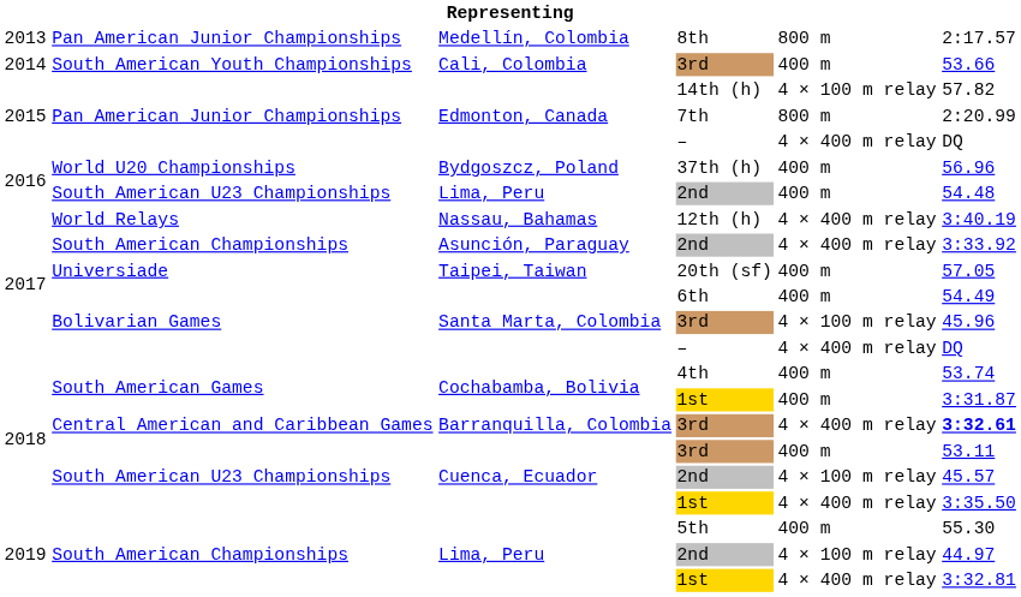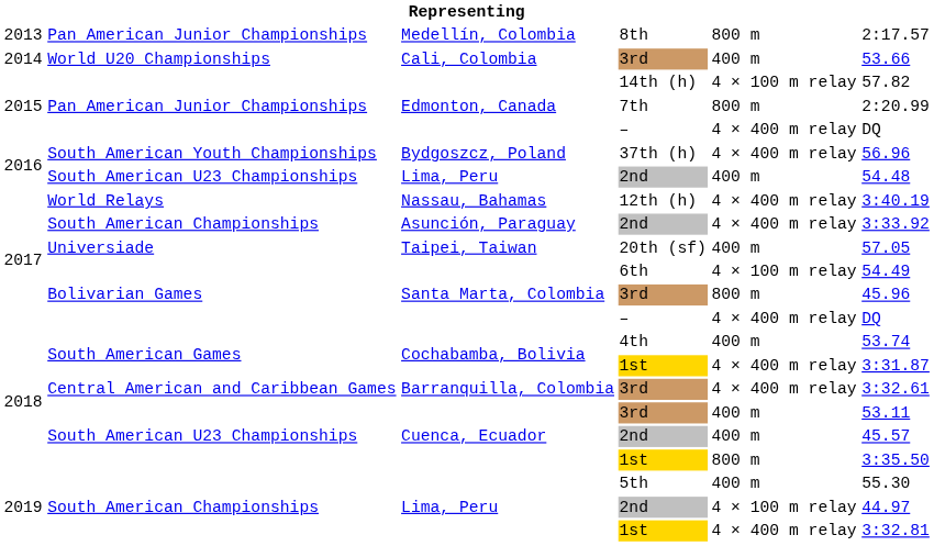Cali, Colombia / 3rd | column 2: South American Youth Championships -> World U20 Championships
37th (h) | column 2: World U20 Championships -> South American Youth Championships
37th (h) | column 5: 400 m -> 4 × 400 m relay
6th | column 5: 400 m -> 4 × 100 m relay
Santa Marta, Colombia / 3rd | column 5: 4 × 100 m relay -> 800 m
Cochabamba, Bolivia / 1st | column 5: 400 m -> 4 × 400 m relay
Barranquilla, Colombia / 3rd | column 6: bold -> normal
Cuenca, Ecuador / 2nd | column 5: 4 × 100 m relay -> 400 m
Cuenca, Ecuador / 1st | column 5: 4 × 400 m relay -> 800 m
